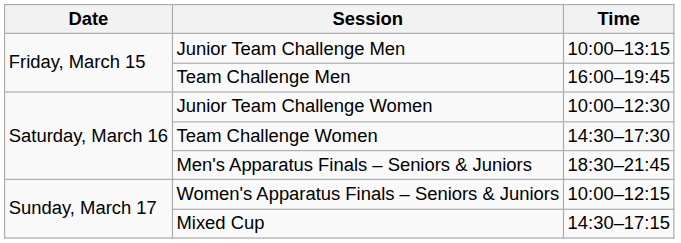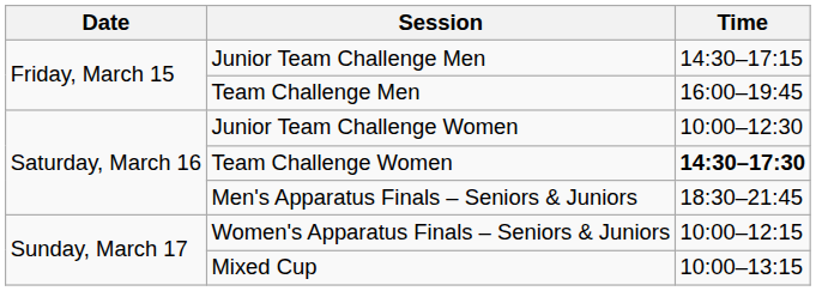Junior Team Challenge Men | Time: 10:00–13:15 -> 14:30–17:15
Team Challenge Women | Time: normal -> bold
Mixed Cup | Time: 14:30–17:15 -> 10:00–13:15
